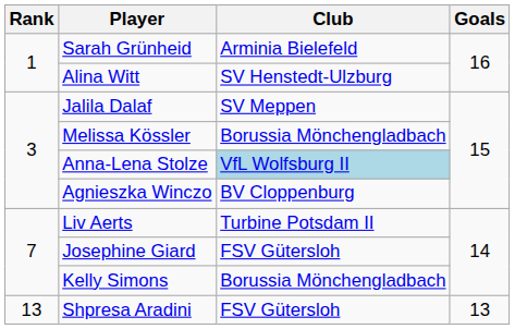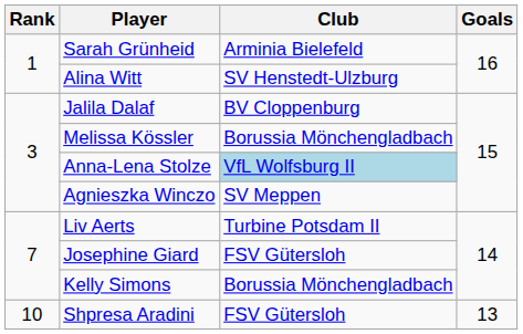Jalila Dalaf | Club: SV Meppen -> BV Cloppenburg
Agnieszka Winczo | Club: BV Cloppenburg -> SV Meppen
Shpresa Aradini | Rank: 13 -> 10
